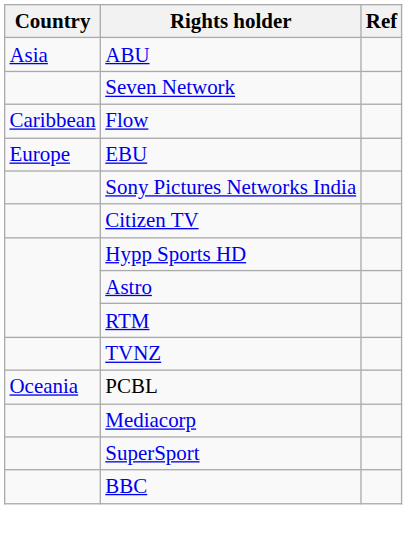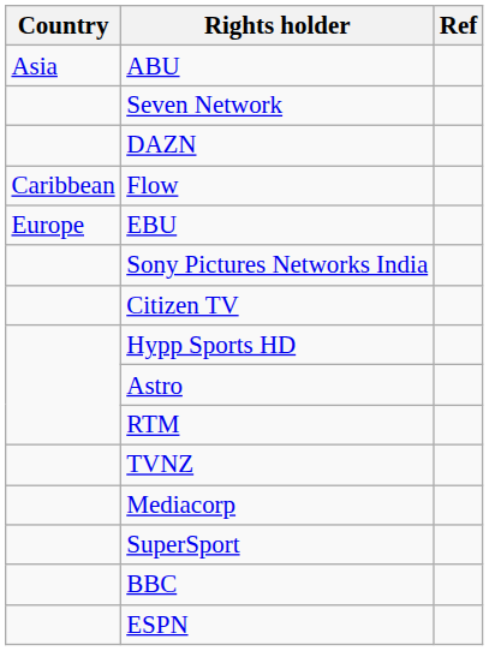+ row: DAZN
- row: Oceania | PCBL
+ row: ESPN
